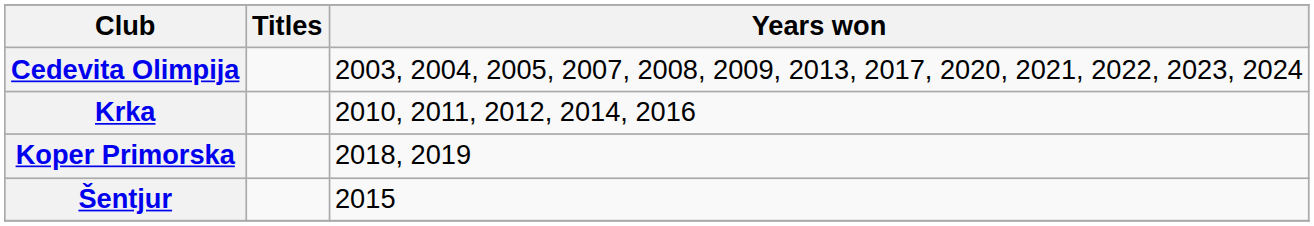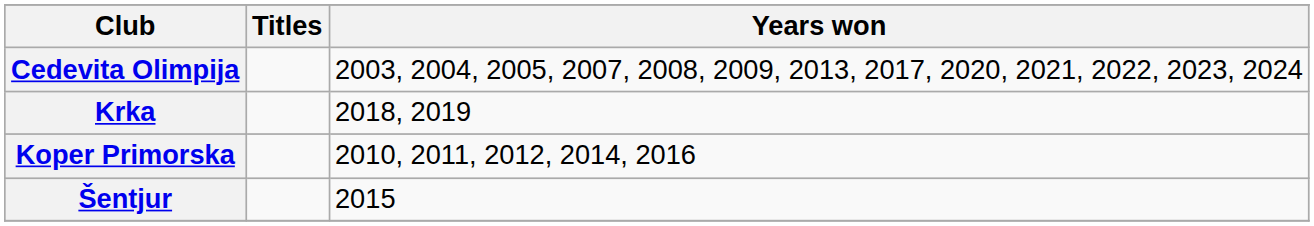Krka | Years won: 2010, 2011, 2012, 2014, 2016 -> 2018, 2019
Koper Primorska | Years won: 2018, 2019 -> 2010, 2011, 2012, 2014, 2016
